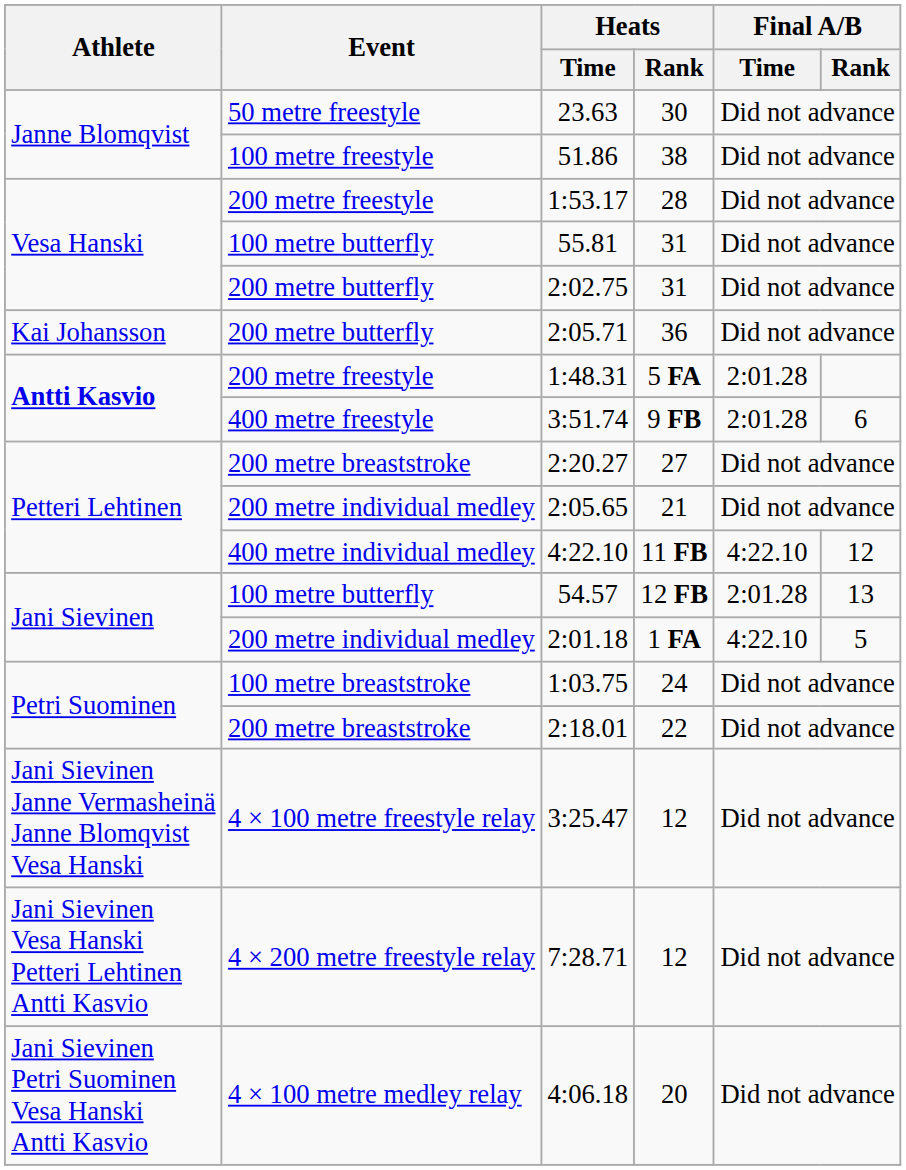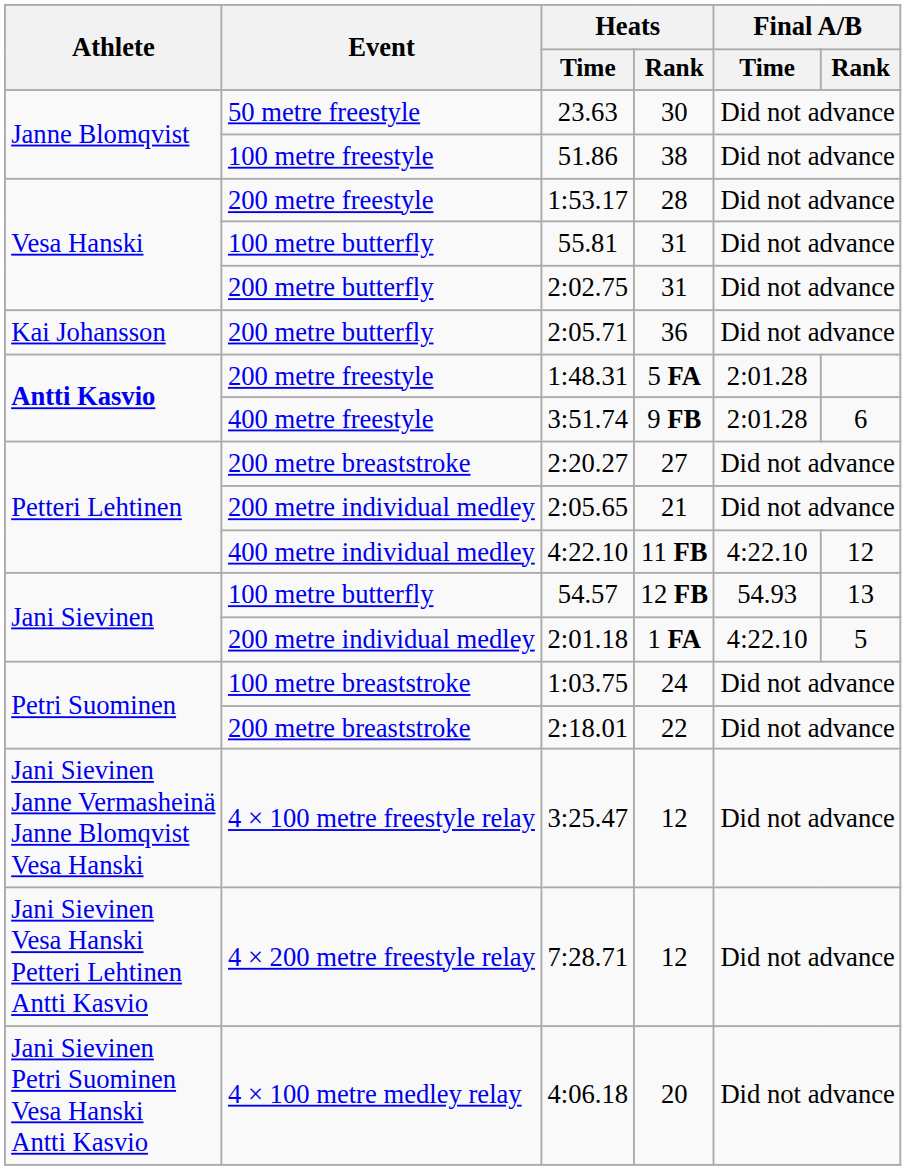54.57 | Final A/B / Time: 2:01.28 -> 54.93
